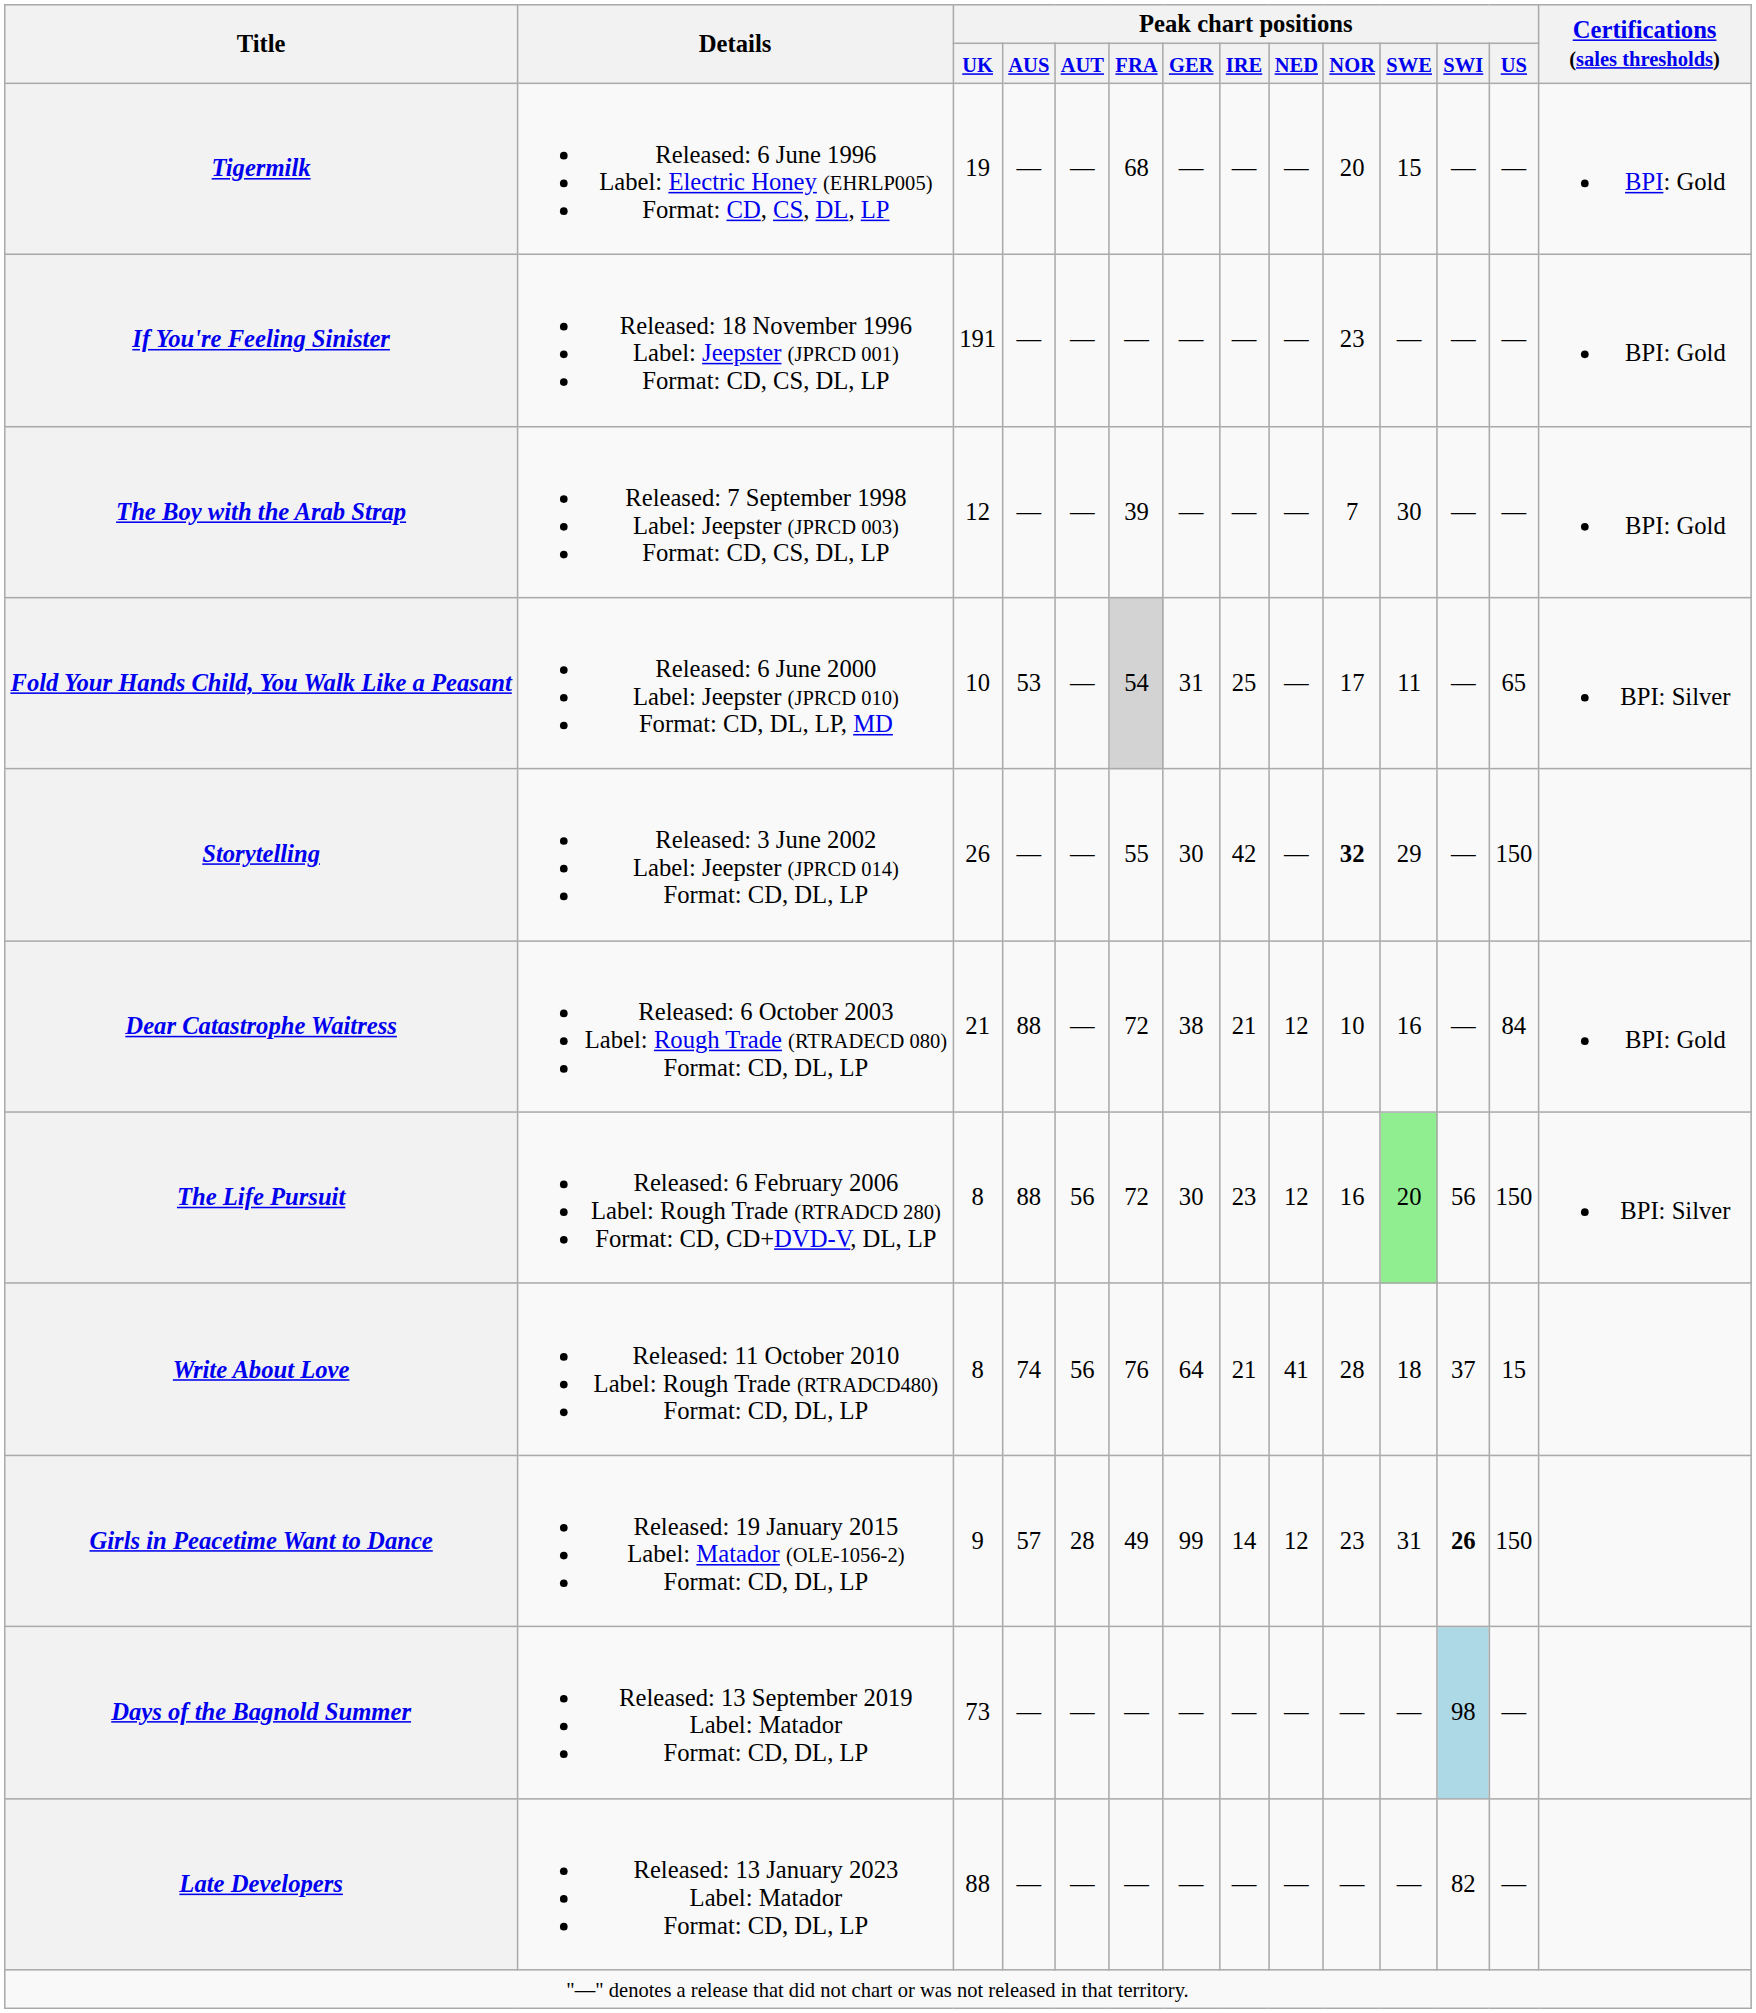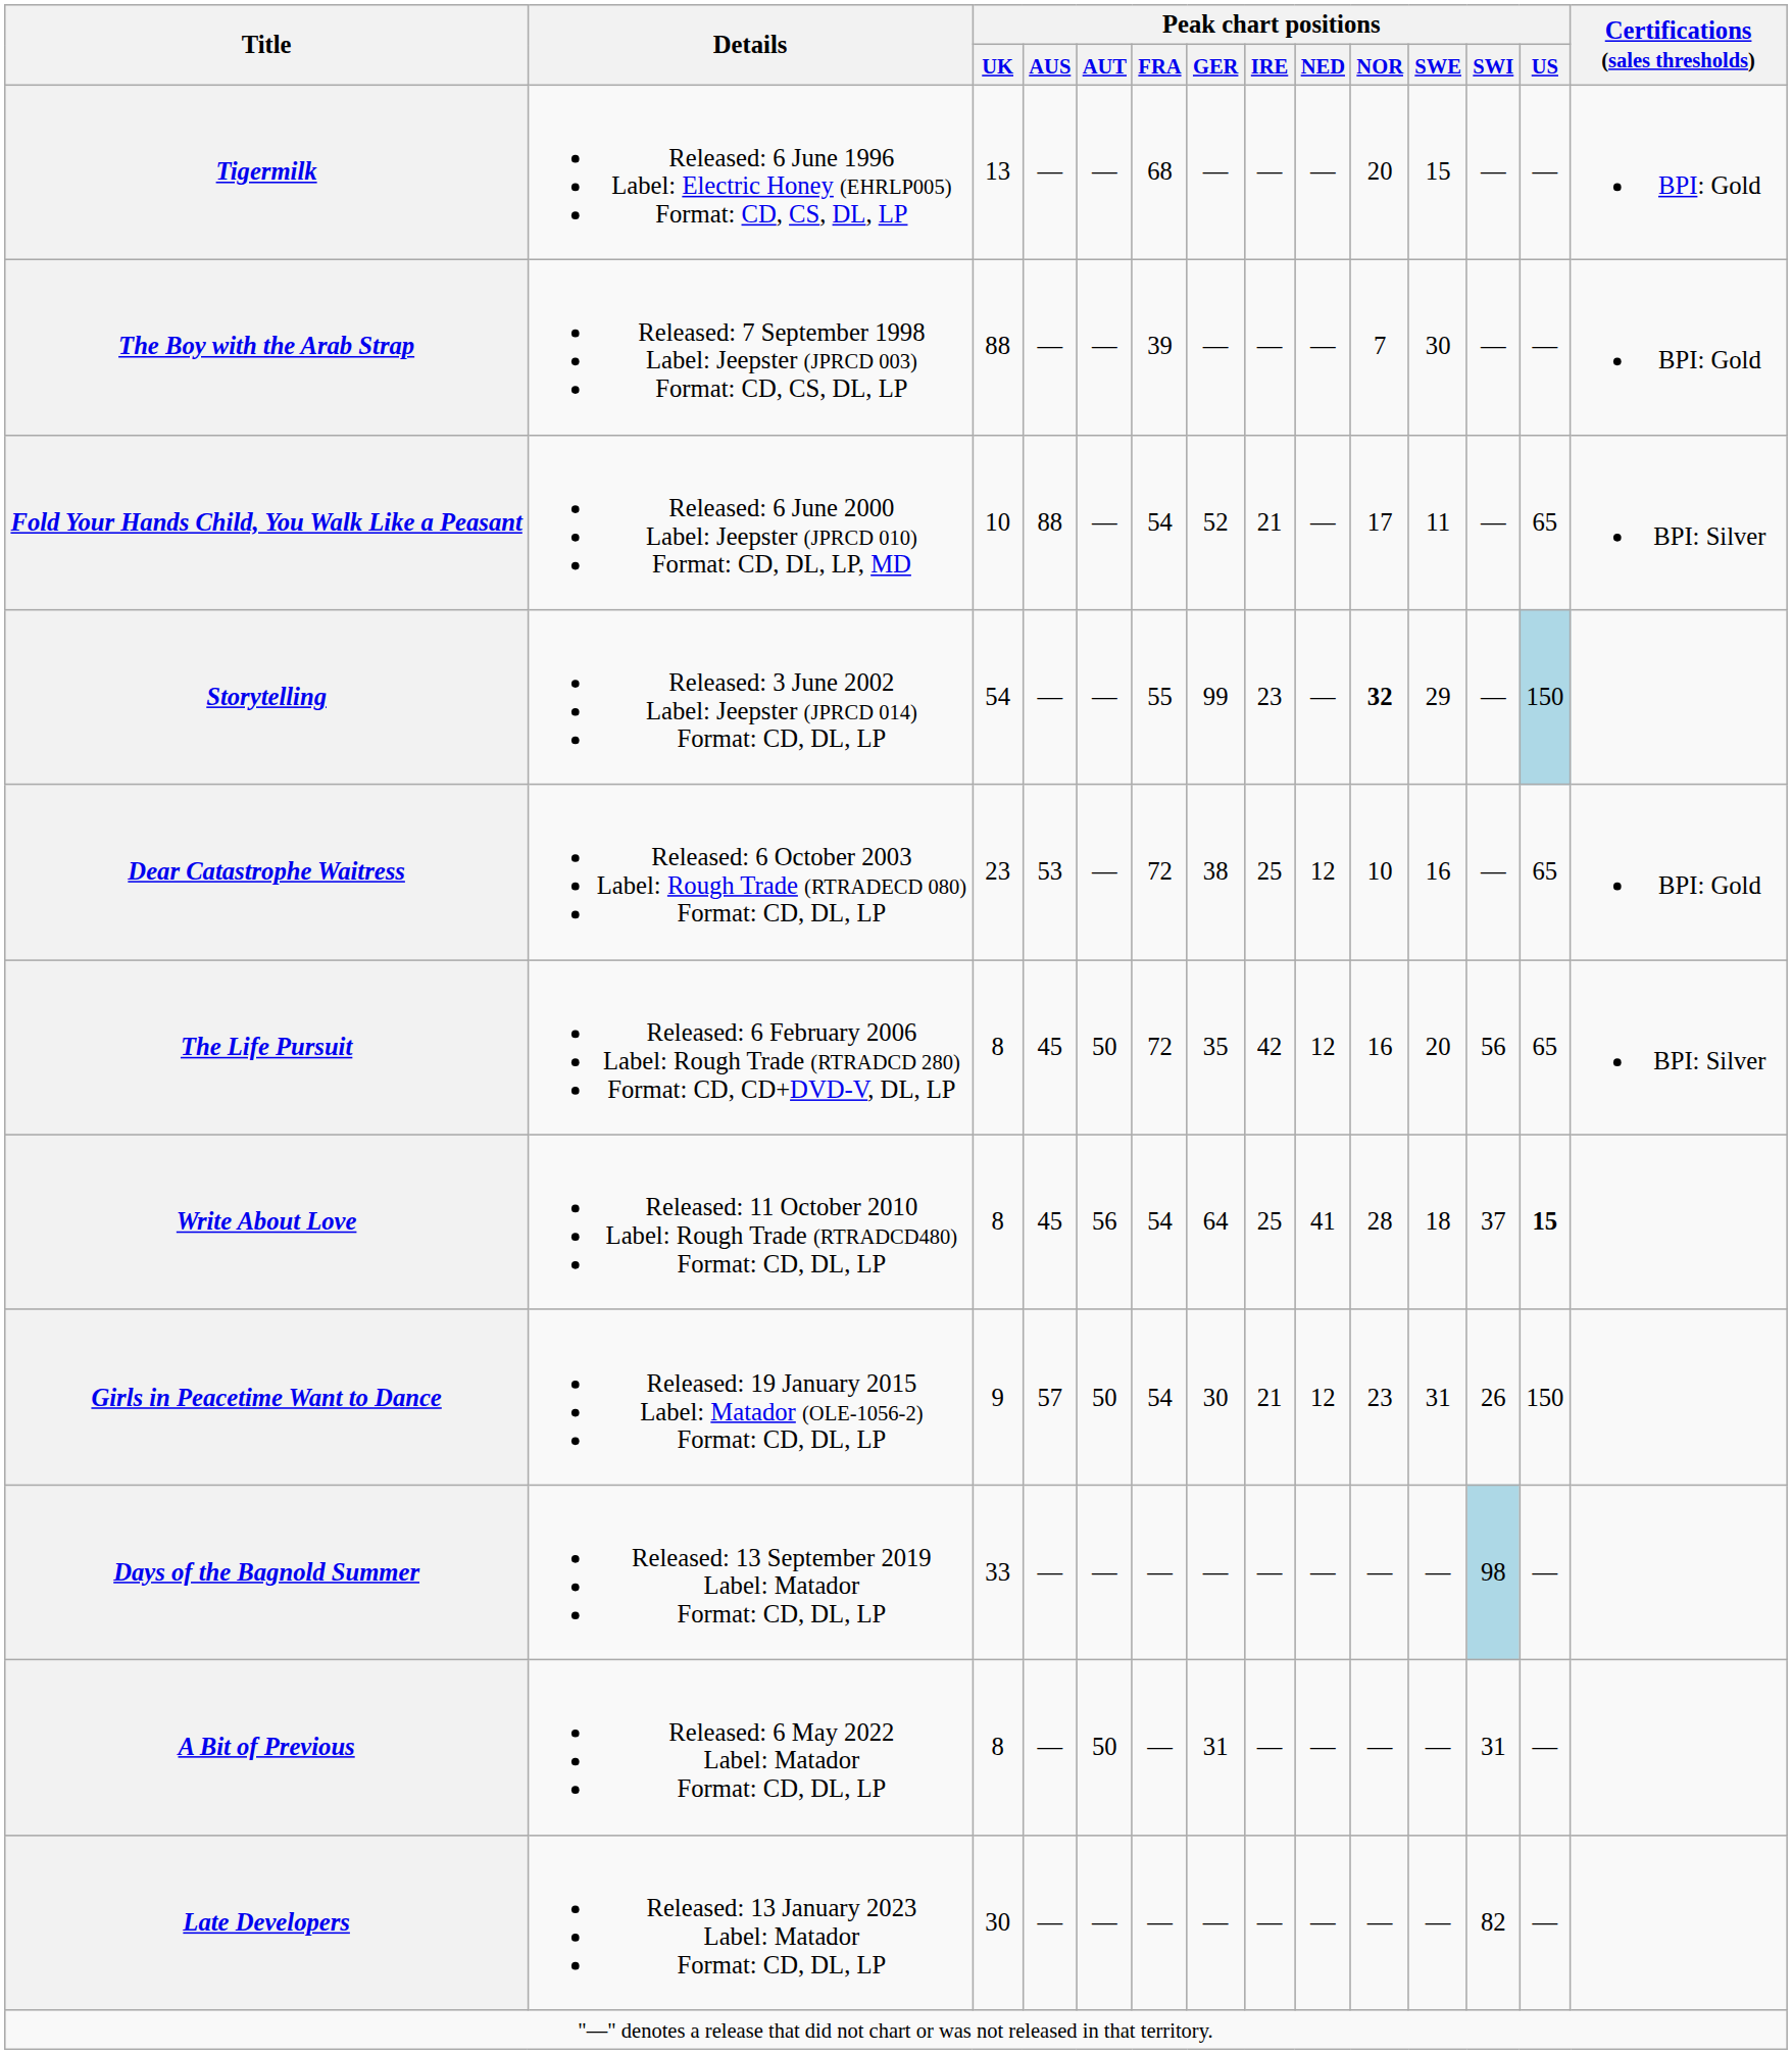Tigermilk | Peak chart positions / UK: 19 -> 13
- row: If You're Feeling Sinister | Released: 18 November 1996 Label: Jeepster (JPRCD 001) Format: CD, CS, DL, LP | 191 | — | — | — | — | — | — | 23 | — | — | — | BPI: Gold
The Boy with the Arab Strap | Peak chart positions / UK: 12 -> 88
Fold Your Hands Child, You Walk Like a Peasant | Peak chart positions / AUS: 53 -> 88
Fold Your Hands Child, You Walk Like a Peasant | Peak chart positions / FRA: lightgrey background -> no background
Fold Your Hands Child, You Walk Like a Peasant | Peak chart positions / GER: 31 -> 52
Fold Your Hands Child, You Walk Like a Peasant | Peak chart positions / IRE: 25 -> 21
Storytelling | Peak chart positions / UK: 26 -> 54
Storytelling | Peak chart positions / GER: 30 -> 99
Storytelling | Peak chart positions / IRE: 42 -> 23
Storytelling | Peak chart positions / US: no background -> lightblue background
Dear Catastrophe Waitress | Peak chart positions / UK: 21 -> 23
Dear Catastrophe Waitress | Peak chart positions / AUS: 88 -> 53
Dear Catastrophe Waitress | Peak chart positions / IRE: 21 -> 25
Dear Catastrophe Waitress | Peak chart positions / US: 84 -> 65
The Life Pursuit | Peak chart positions / AUS: 88 -> 45
The Life Pursuit | Peak chart positions / AUT: 56 -> 50
The Life Pursuit | Peak chart positions / GER: 30 -> 35
The Life Pursuit | Peak chart positions / IRE: 23 -> 42
The Life Pursuit | Peak chart positions / SWE: lightgreen background -> no background
The Life Pursuit | Peak chart positions / US: 150 -> 65
Write About Love | Peak chart positions / AUS: 74 -> 45
Write About Love | Peak chart positions / FRA: 76 -> 54
Write About Love | Peak chart positions / IRE: 21 -> 25
Write About Love | Peak chart positions / US: normal -> bold
Girls in Peacetime Want to Dance | Peak chart positions / AUT: 28 -> 50
Girls in Peacetime Want to Dance | Peak chart positions / FRA: 49 -> 54
Girls in Peacetime Want to Dance | Peak chart positions / GER: 99 -> 30
Girls in Peacetime Want to Dance | Peak chart positions / IRE: 14 -> 21
Girls in Peacetime Want to Dance | Peak chart positions / SWI: bold -> normal
Days of the Bagnold Summer | Peak chart positions / UK: 73 -> 33
+ row: A Bit of Previous | Released: 6 May 2022 Label: Matador Format: CD, DL, LP | 8 | — | 50 | — | 31 | — | — | — | — | 31 | —
Late Developers | Peak chart positions / UK: 88 -> 30
